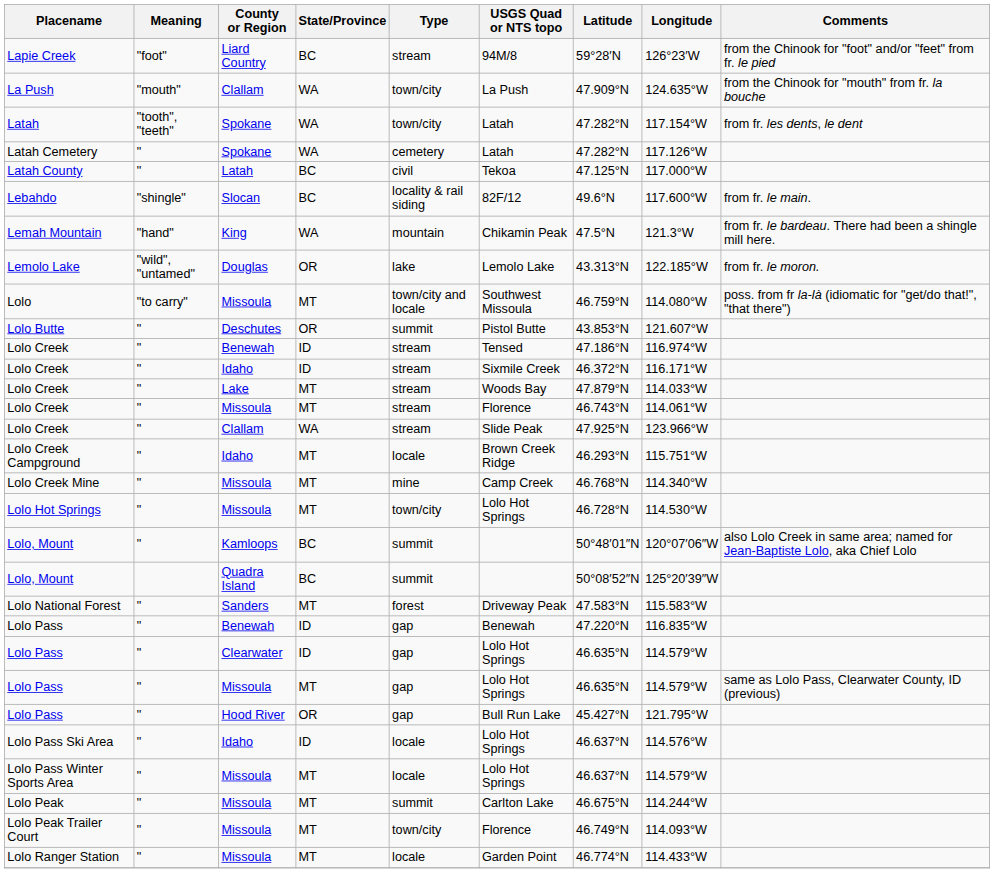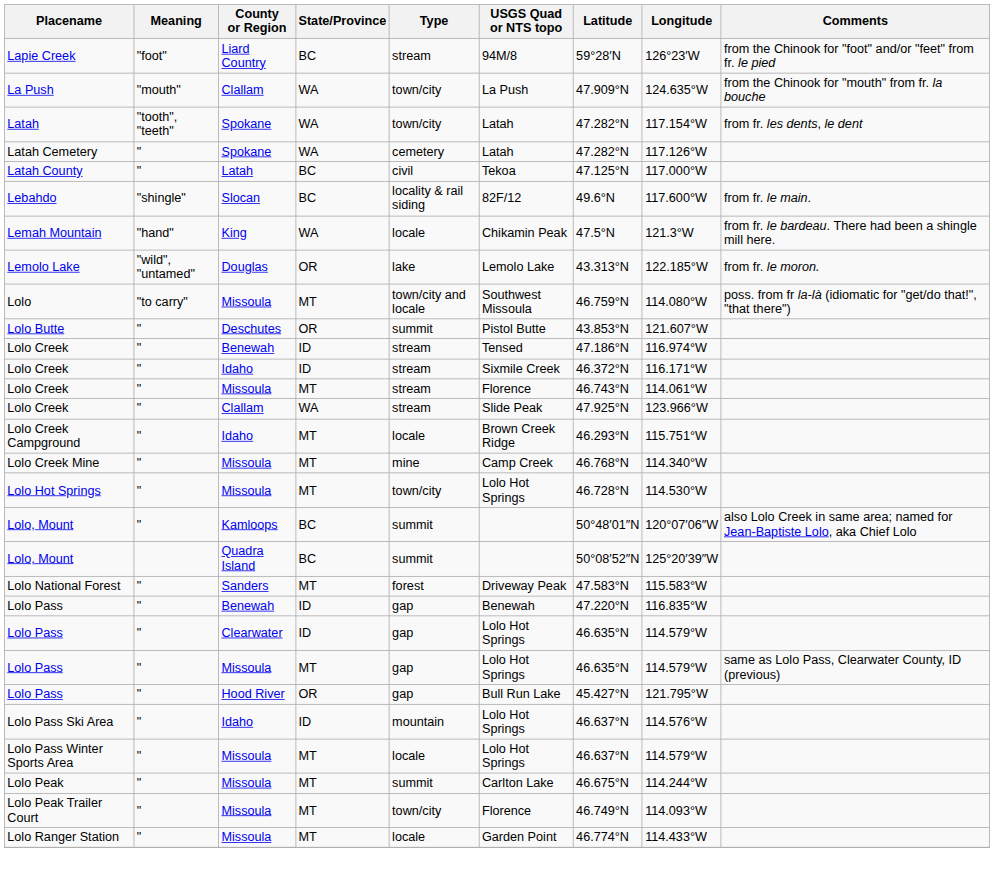Lemah Mountain | Type: mountain -> locale
- row: Lolo Creek | " | Lake | MT | stream | Woods Bay | 47.879°N | 114.033°W
Lolo Pass Ski Area | Type: locale -> mountain
